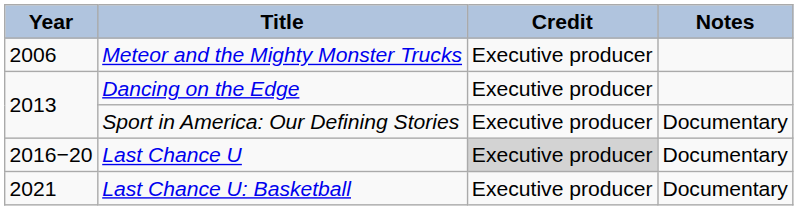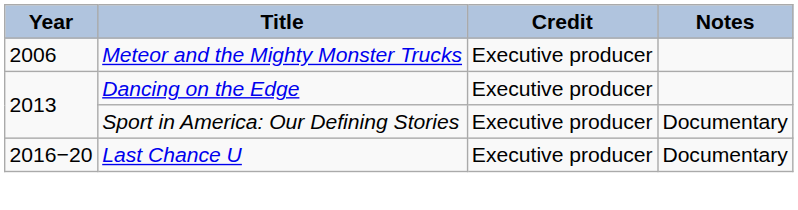Last Chance U | Credit: lightgrey background -> no background
- row: 2021 | Last Chance U: Basketball | Executive producer | Documentary
